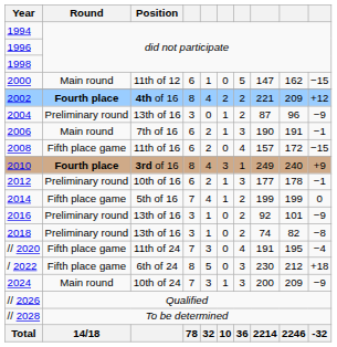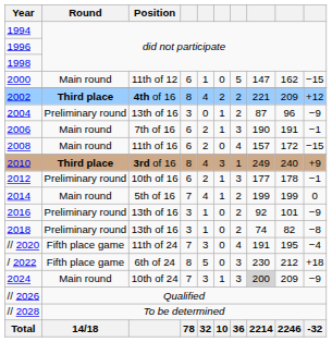2002 | Round: Fourth place -> Third place
2008 | Round: Fifth place game -> Main round
2010 | Round: Fourth place -> Third place
2014 | Round: Fifth place game -> Main round
2024 | column 8: no background -> lightgrey background
